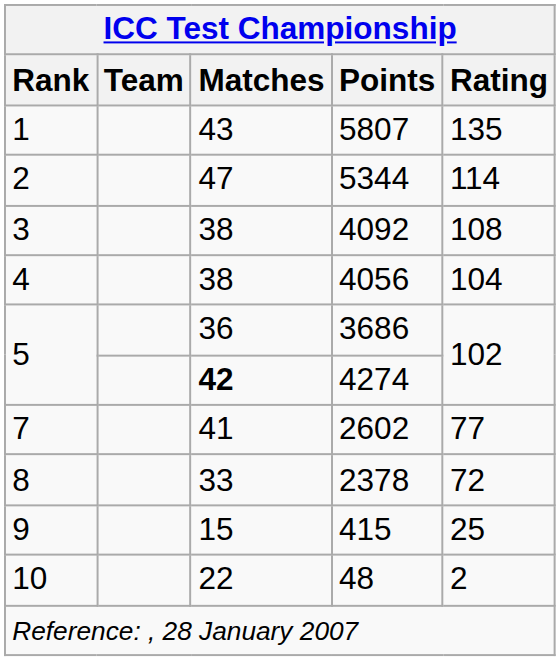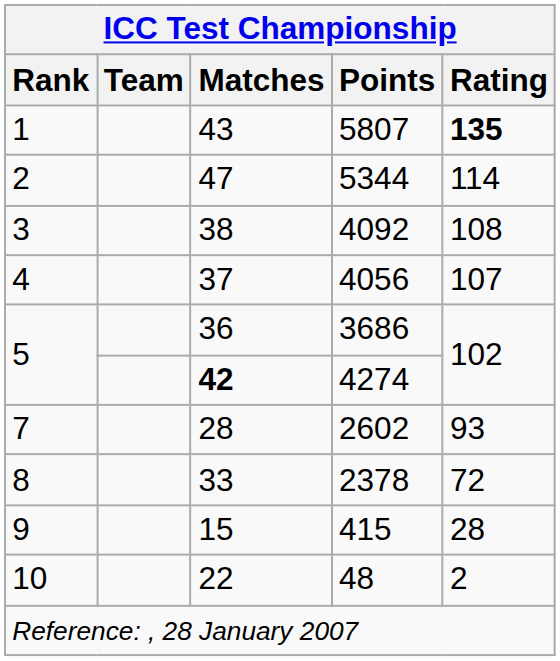5807 | Rating: normal -> bold
4056 | Matches: 38 -> 37
4056 | Rating: 104 -> 107
2602 | Matches: 41 -> 28
2602 | Rating: 77 -> 93
415 | Rating: 25 -> 28
